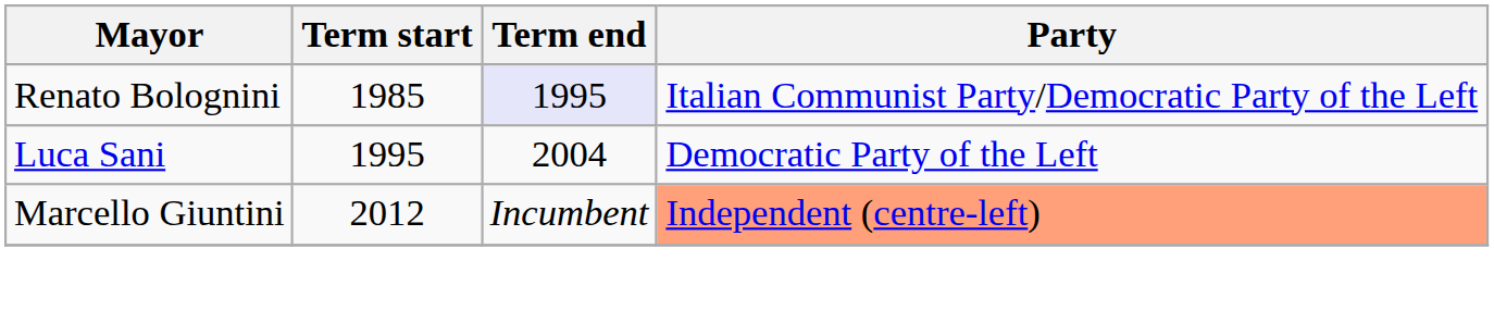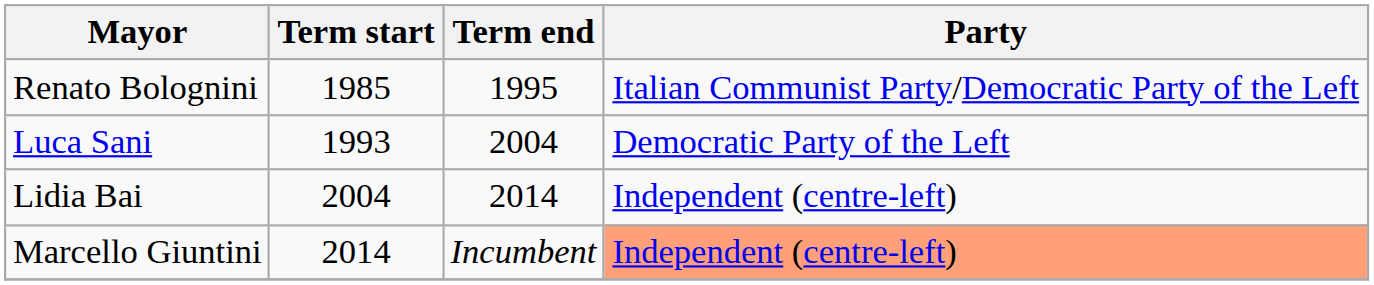Renato Bolognini | Term end: lavender background -> no background
Luca Sani | Term start: 1995 -> 1993
+ row: Lidia Bai | 2004 | 2014 | Independent (centre-left)
Marcello Giuntini | Term start: 2012 -> 2014
